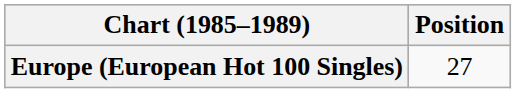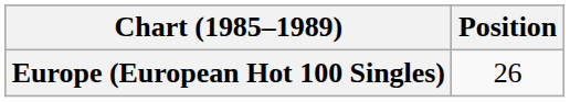Europe (European Hot 100 Singles) | Position: 27 -> 26
